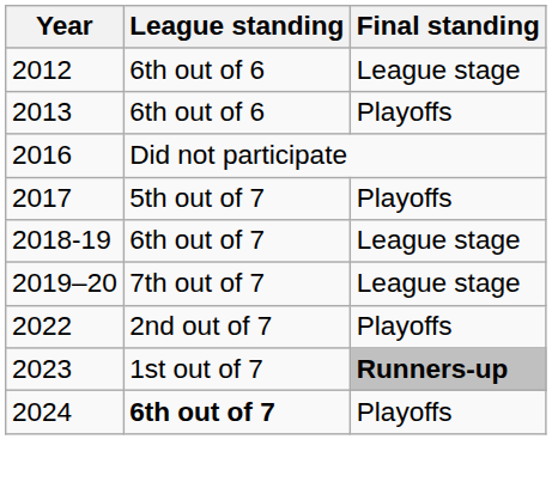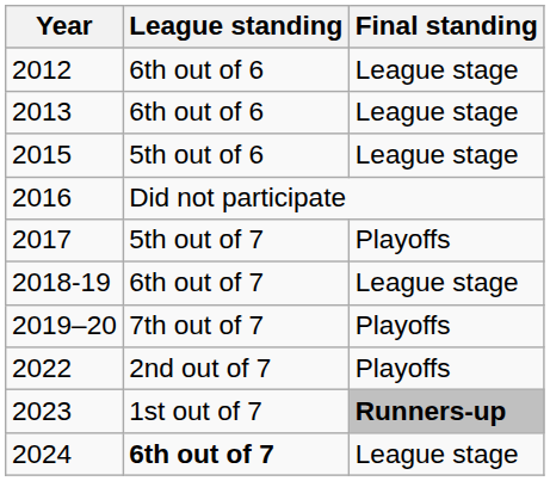2013 | Final standing: Playoffs -> League stage
+ row: 2015 | 5th out of 6 | League stage
2019–20 | Final standing: League stage -> Playoffs
2024 | Final standing: Playoffs -> League stage
